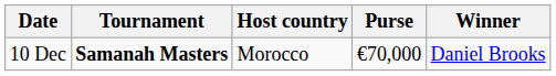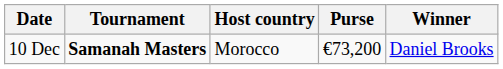10 Dec | Purse: €70,000 -> €73,200
